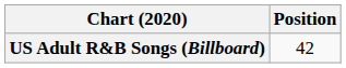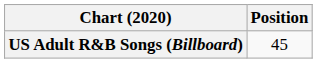US Adult R&B Songs (Billboard) | Position: 42 -> 45
